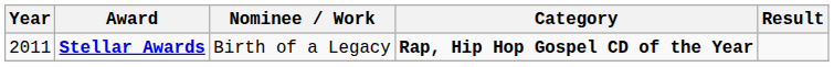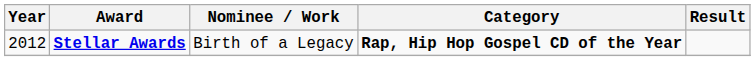Stellar Awards | Year: 2011 -> 2012
